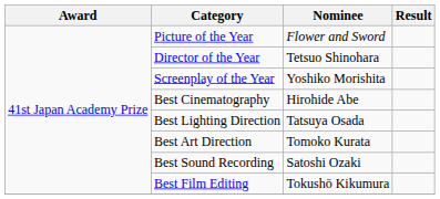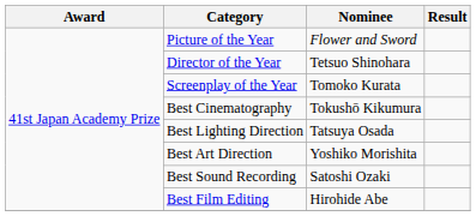Screenplay of the Year | Nominee: Yoshiko Morishita -> Tomoko Kurata
Best Cinematography | Nominee: Hirohide Abe -> Tokushō Kikumura
Best Art Direction | Nominee: Tomoko Kurata -> Yoshiko Morishita
Best Film Editing | Nominee: Tokushō Kikumura -> Hirohide Abe
